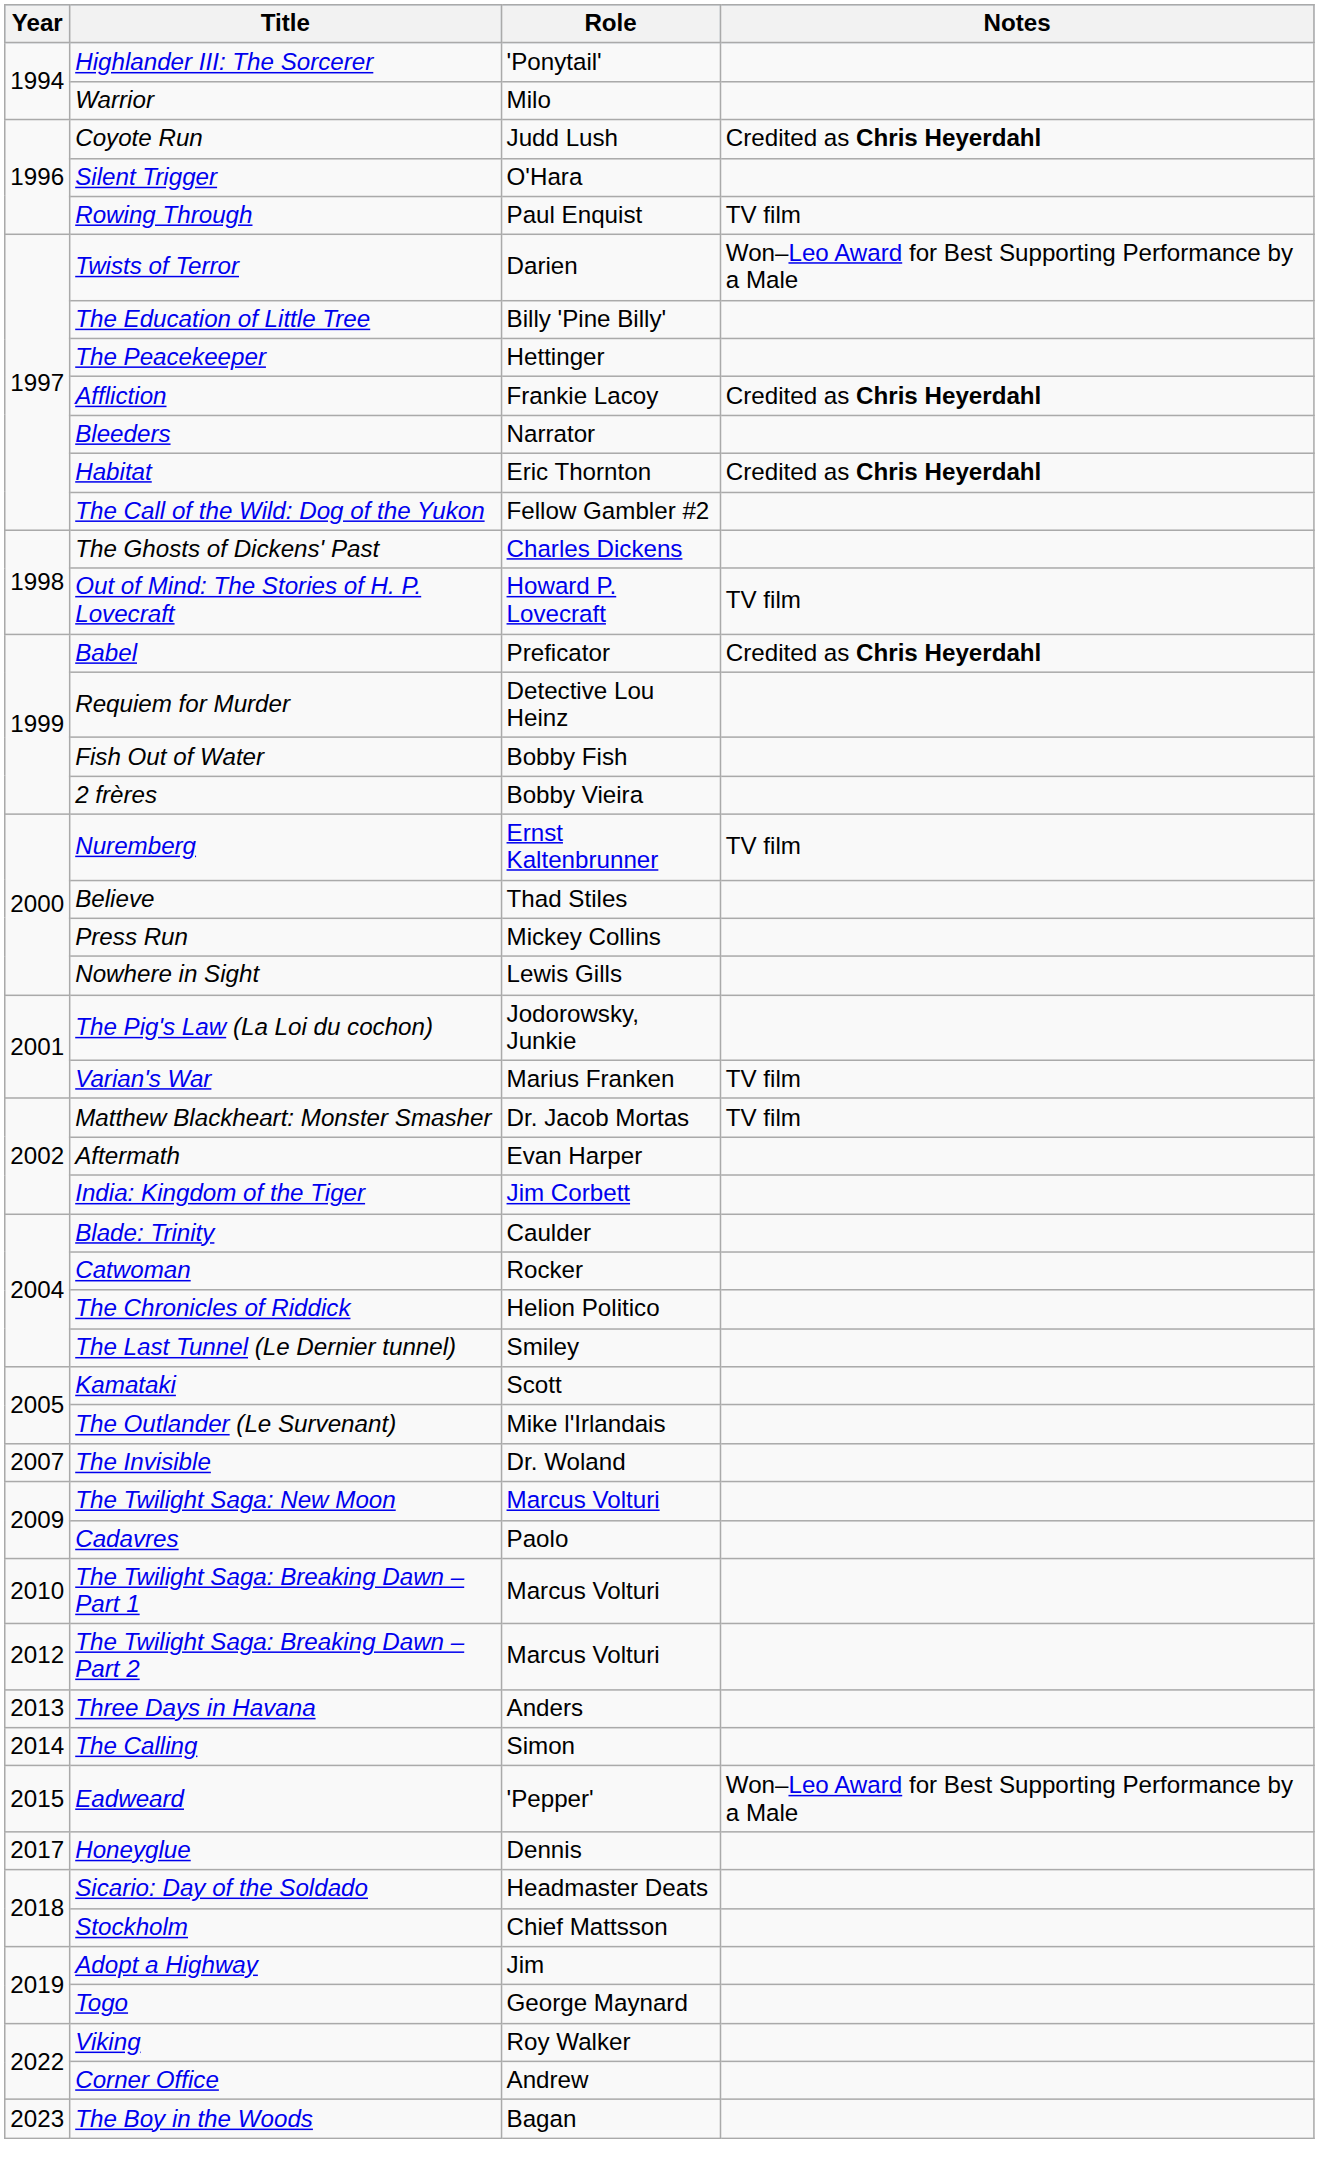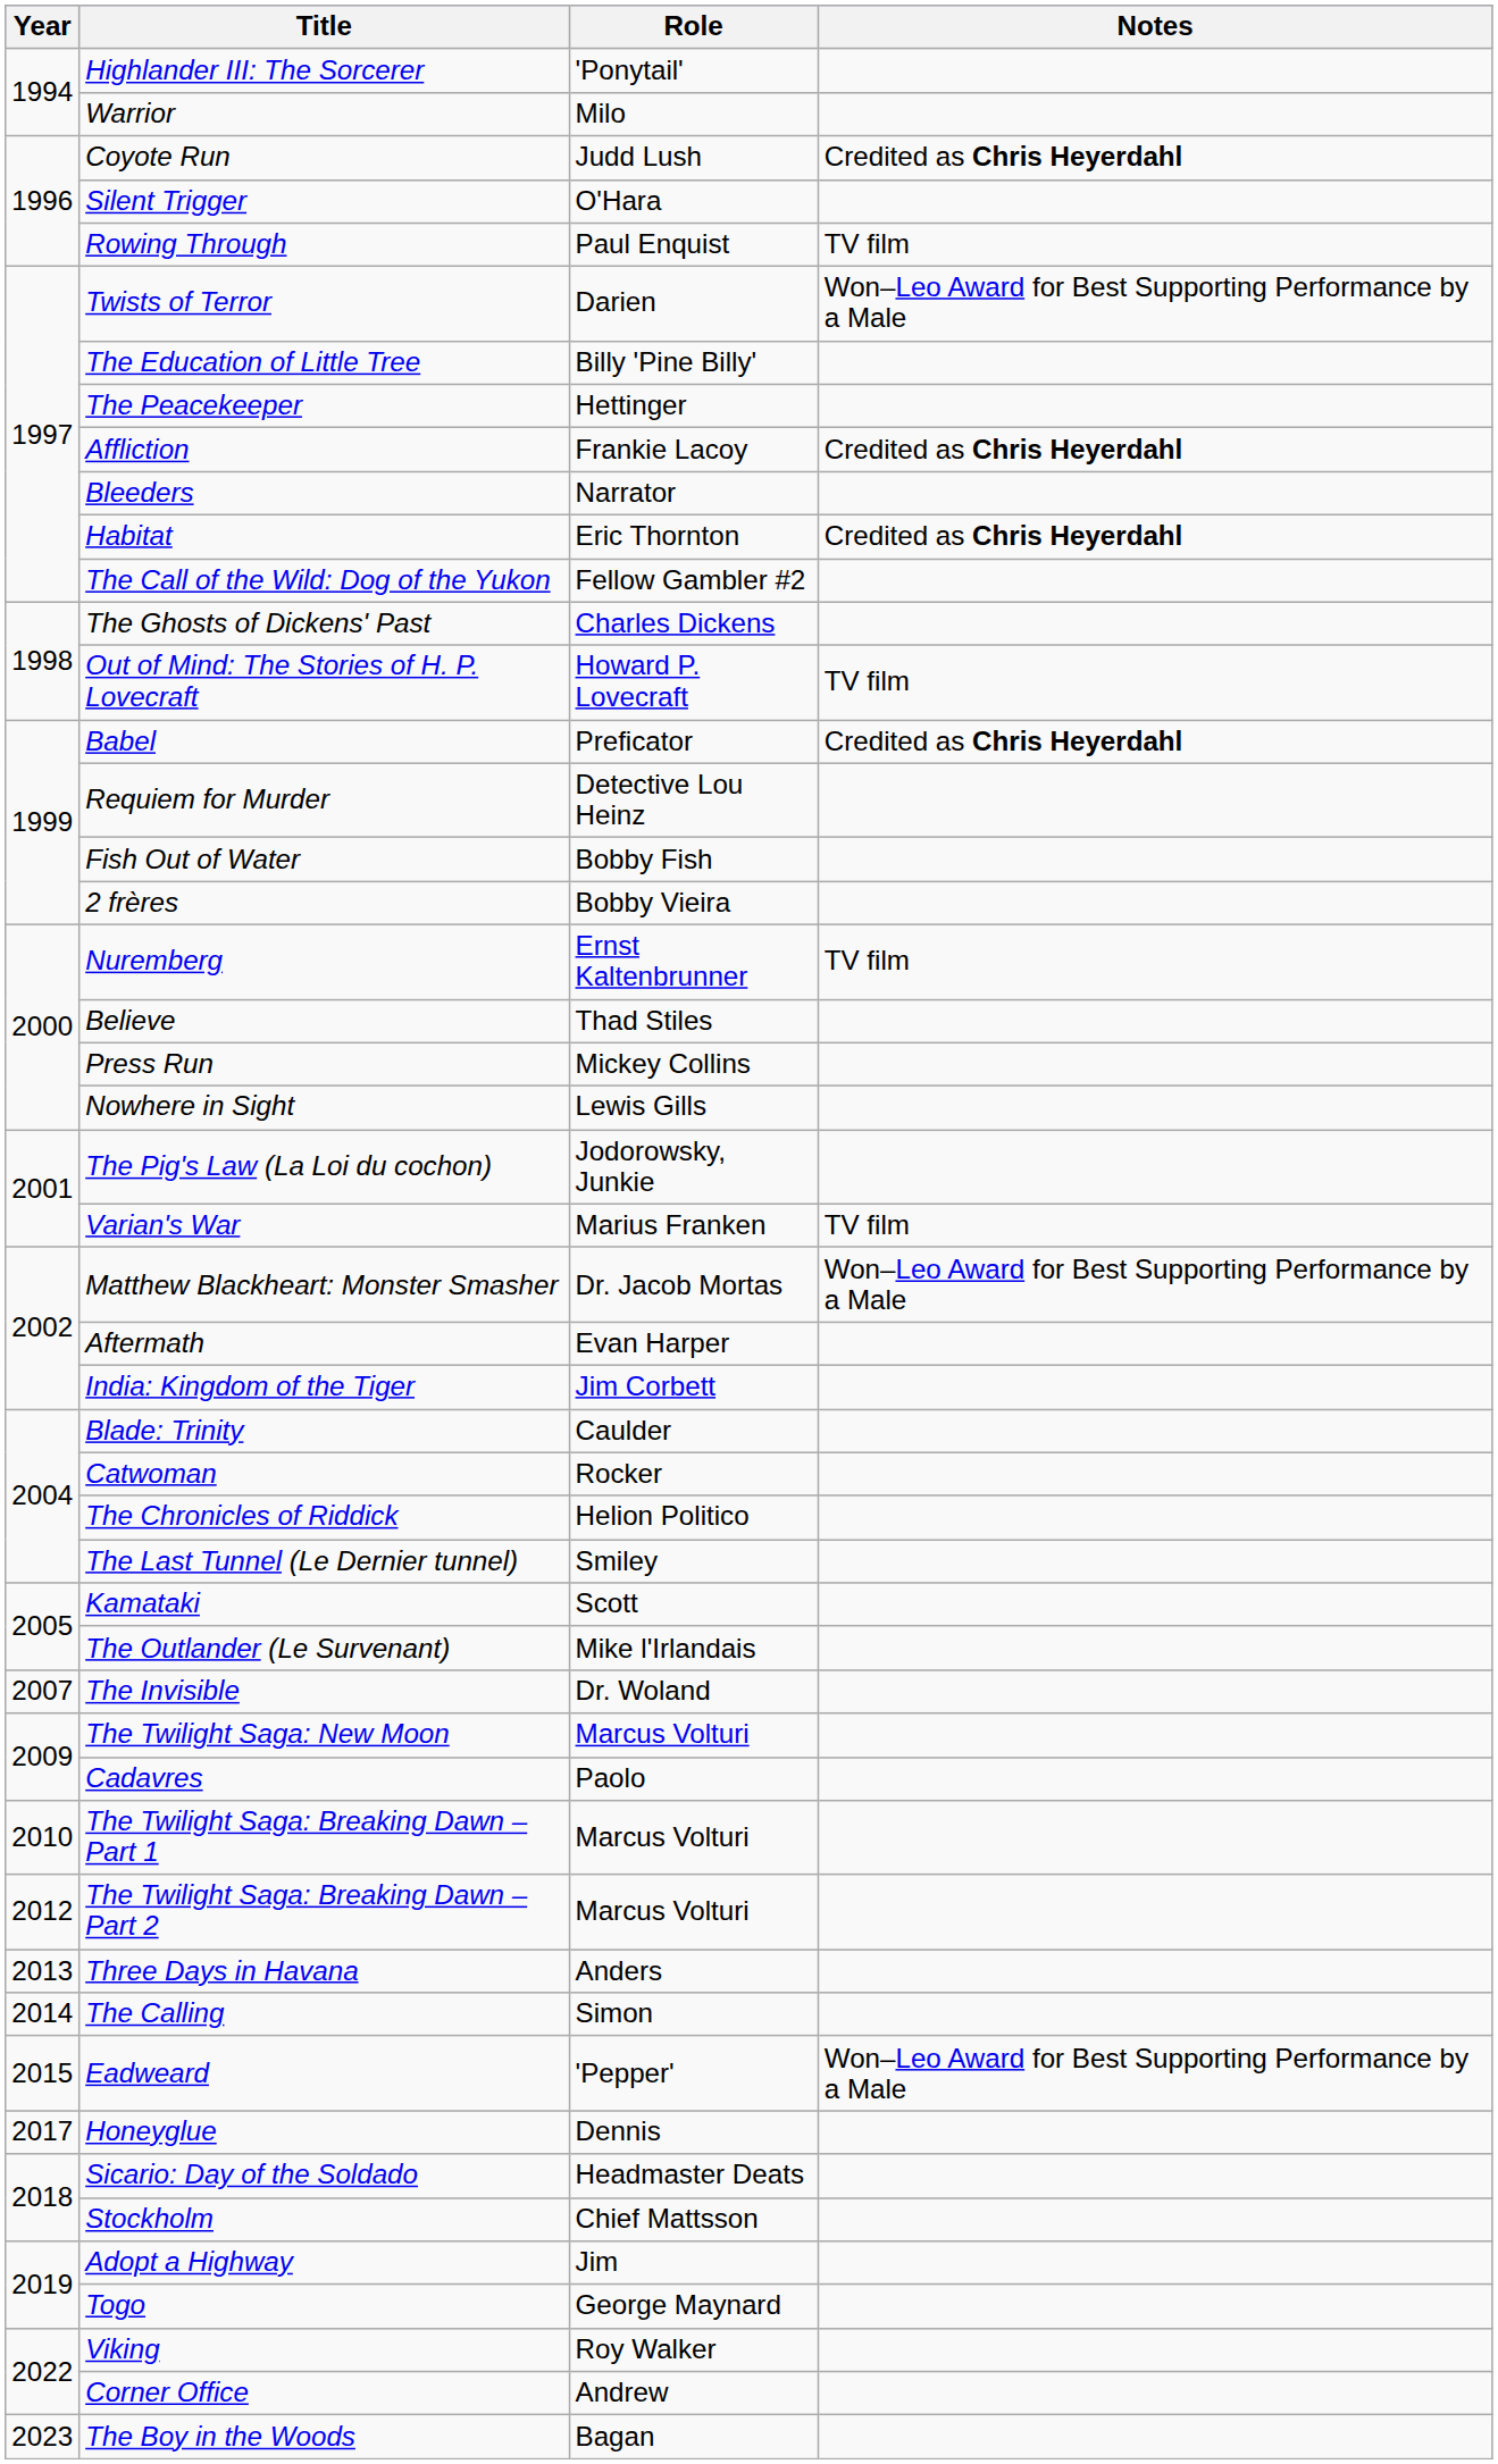Matthew Blackheart: Monster Smasher | Notes: TV film -> Won–Leo Award for Best Supporting Performance by a Male
